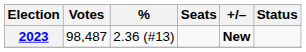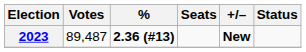2023 | Votes: 98,487 -> 89,487
2023 | %: normal -> bold
